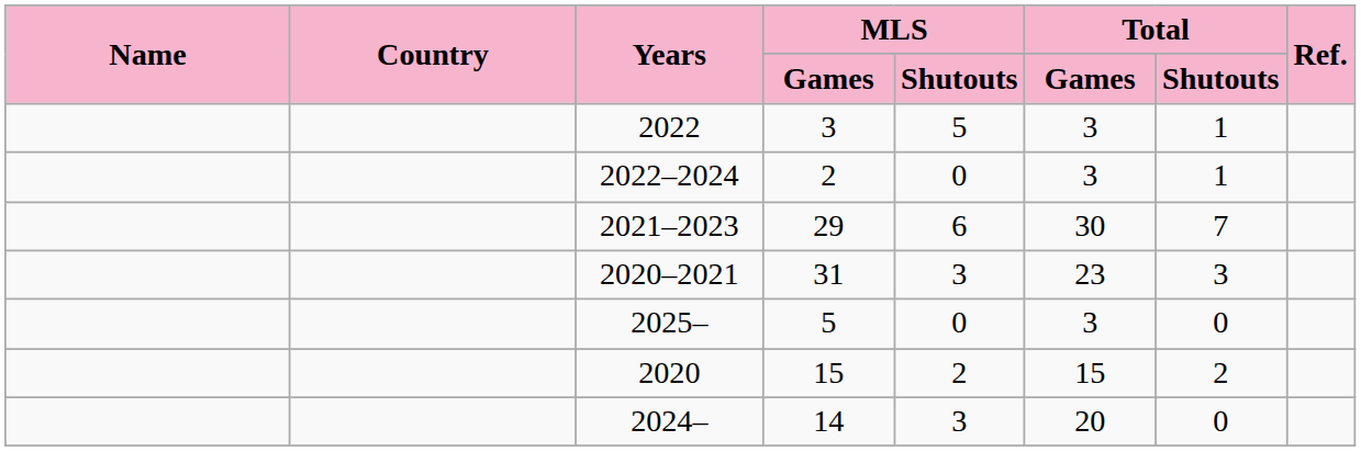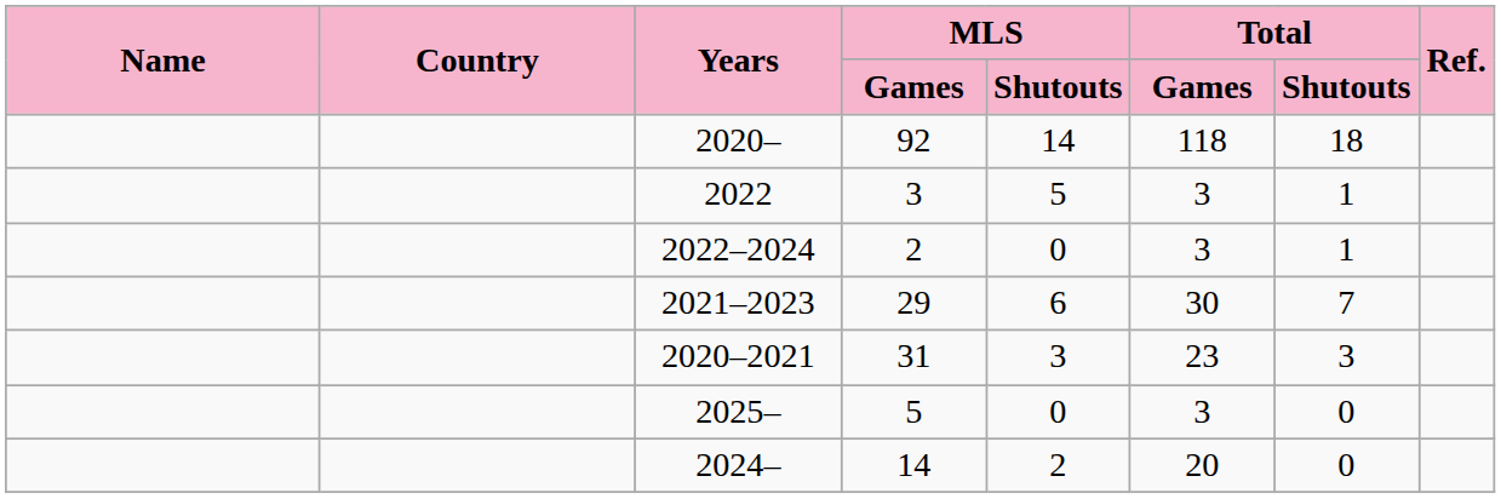+ row: 2020– | 92 | 14 | 118 | 18
- row: 2020 | 15 | 2 | 15 | 2
2024– | MLS / Shutouts: 3 -> 2
